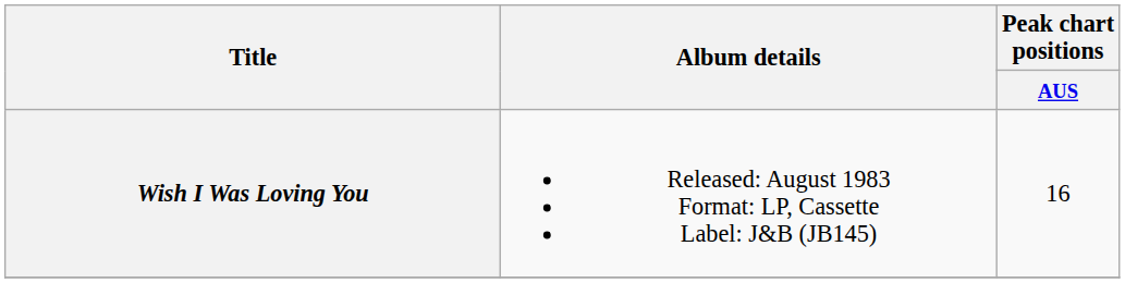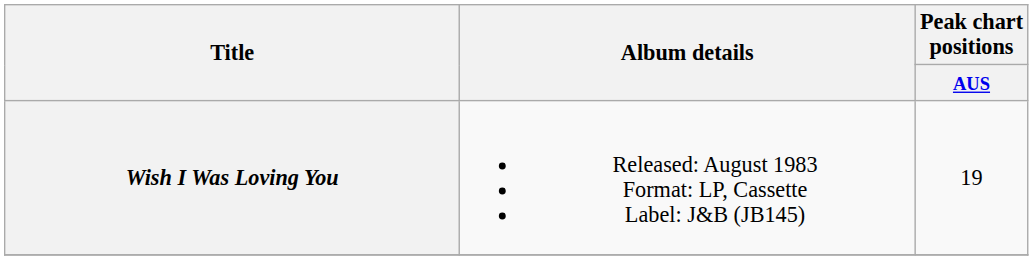Wish I Was Loving You | Peak chart positions / AUS: 16 -> 19
